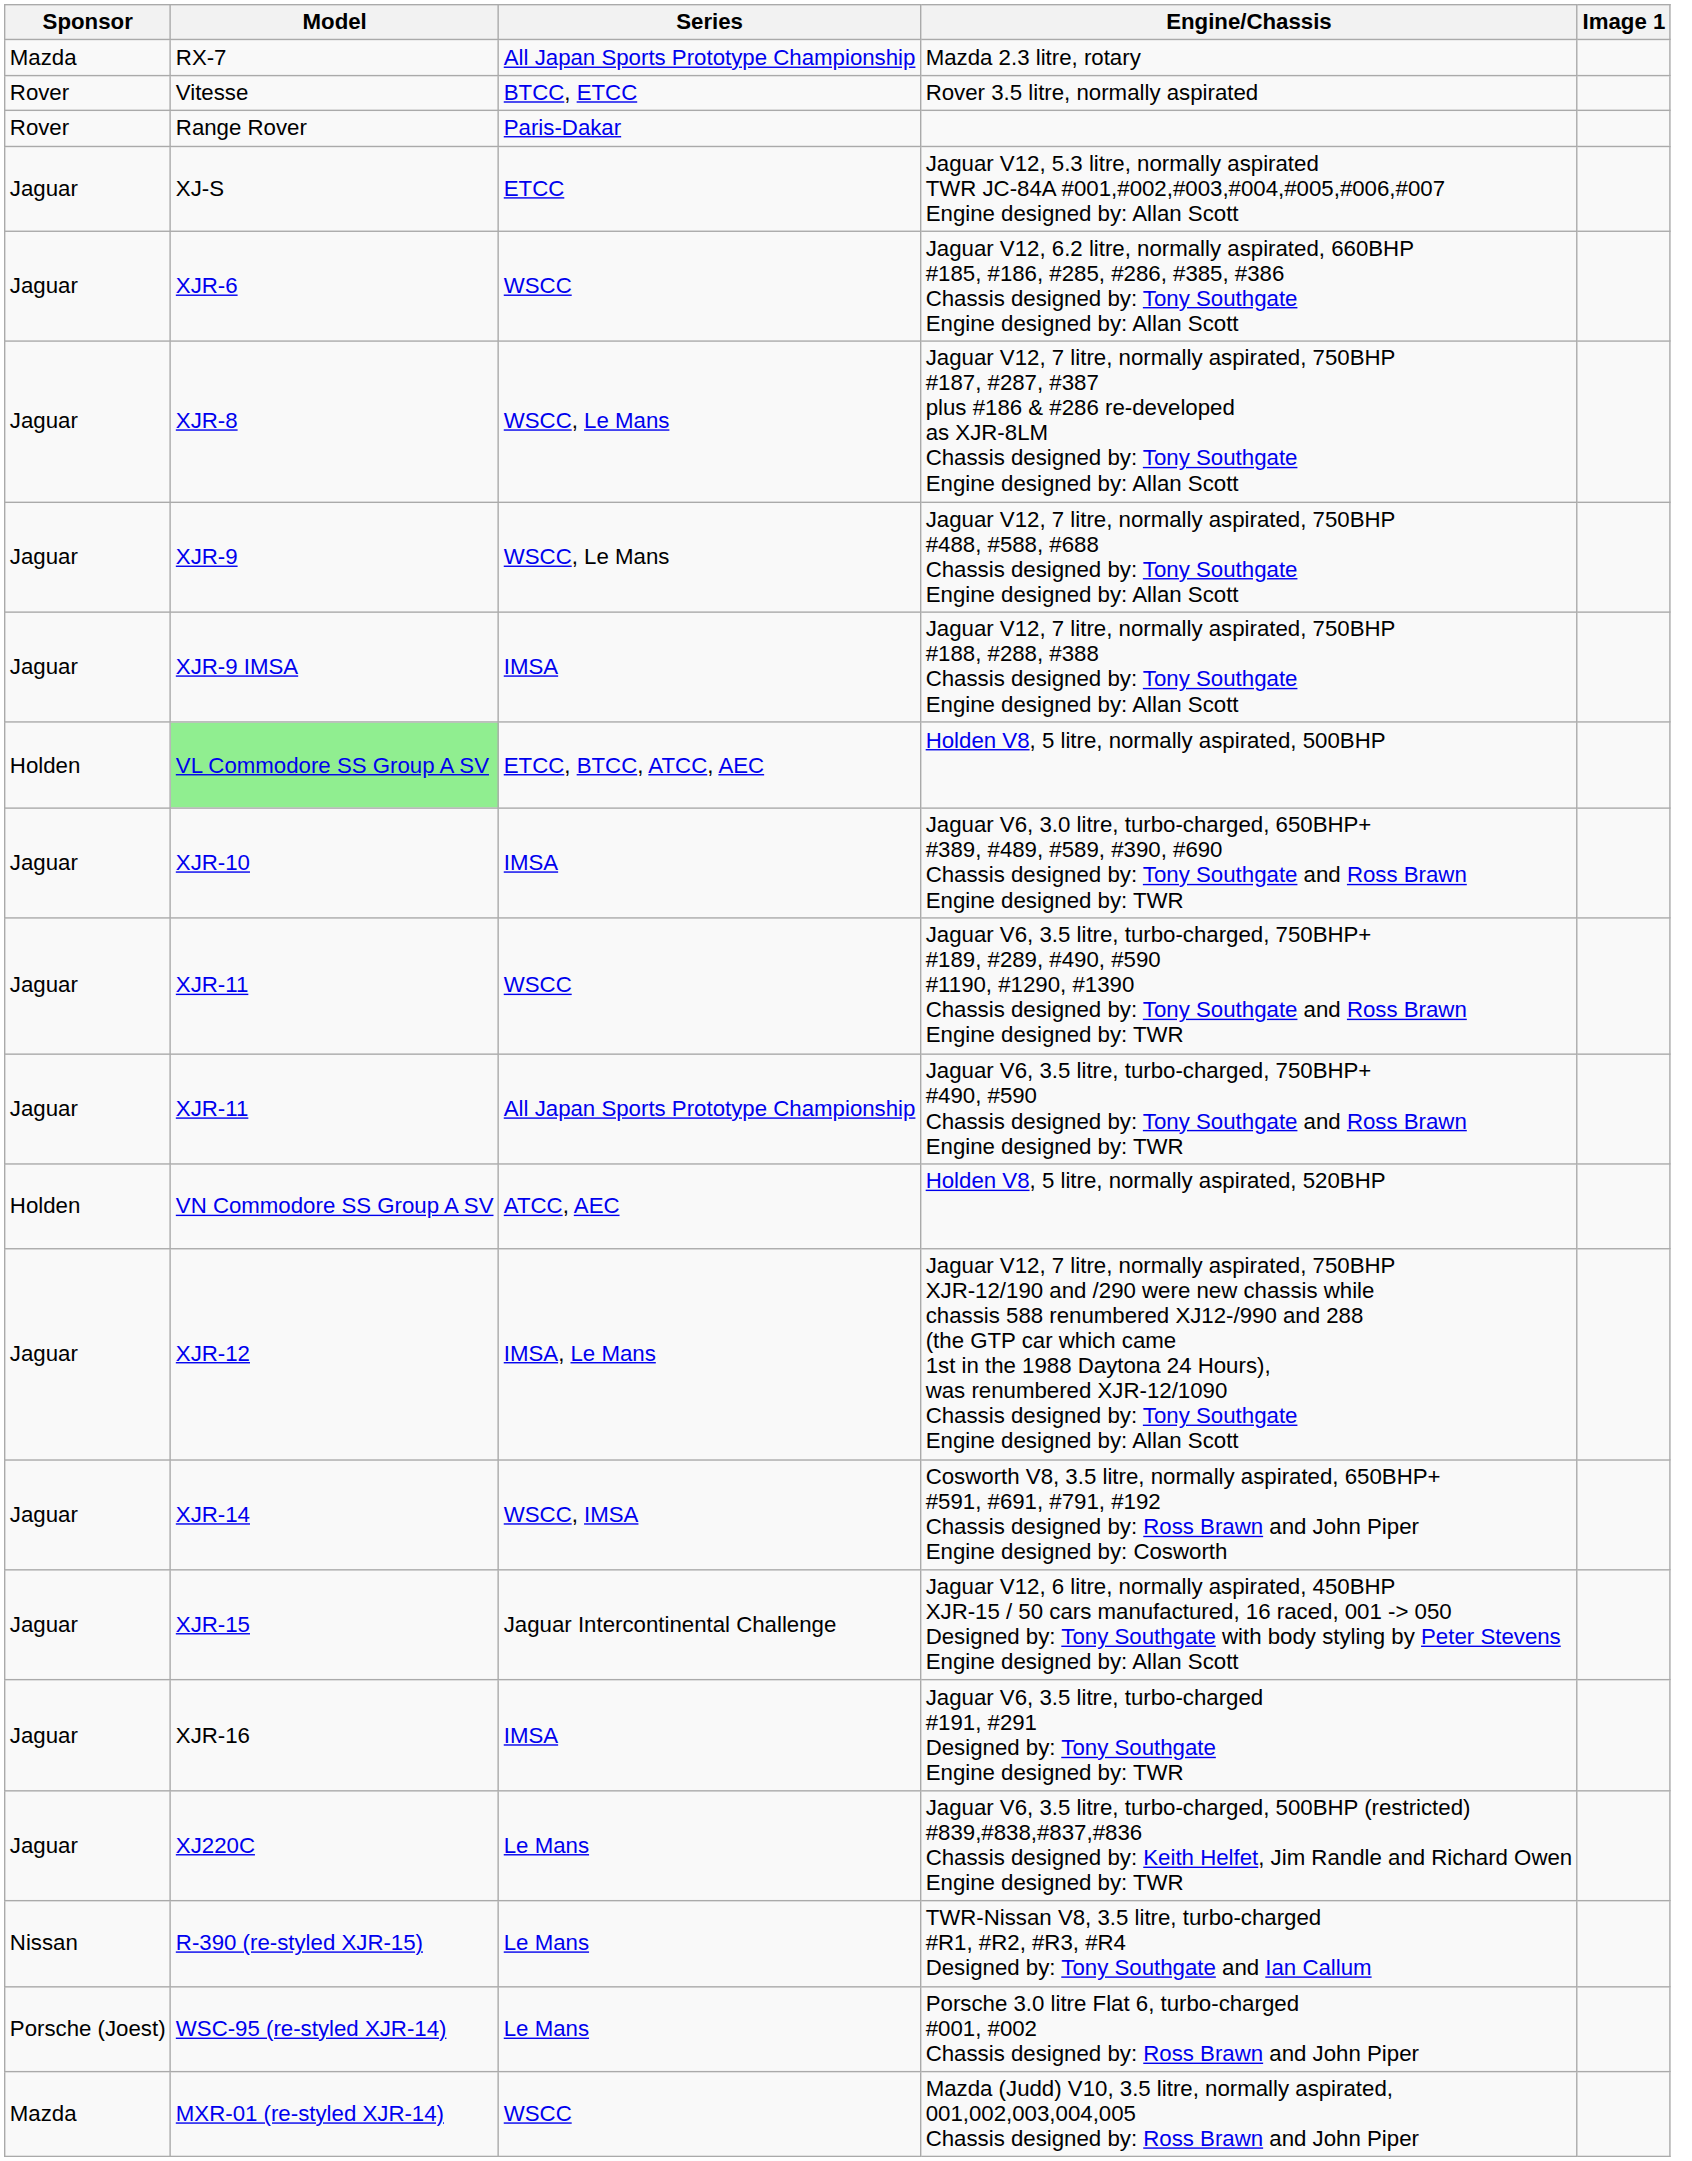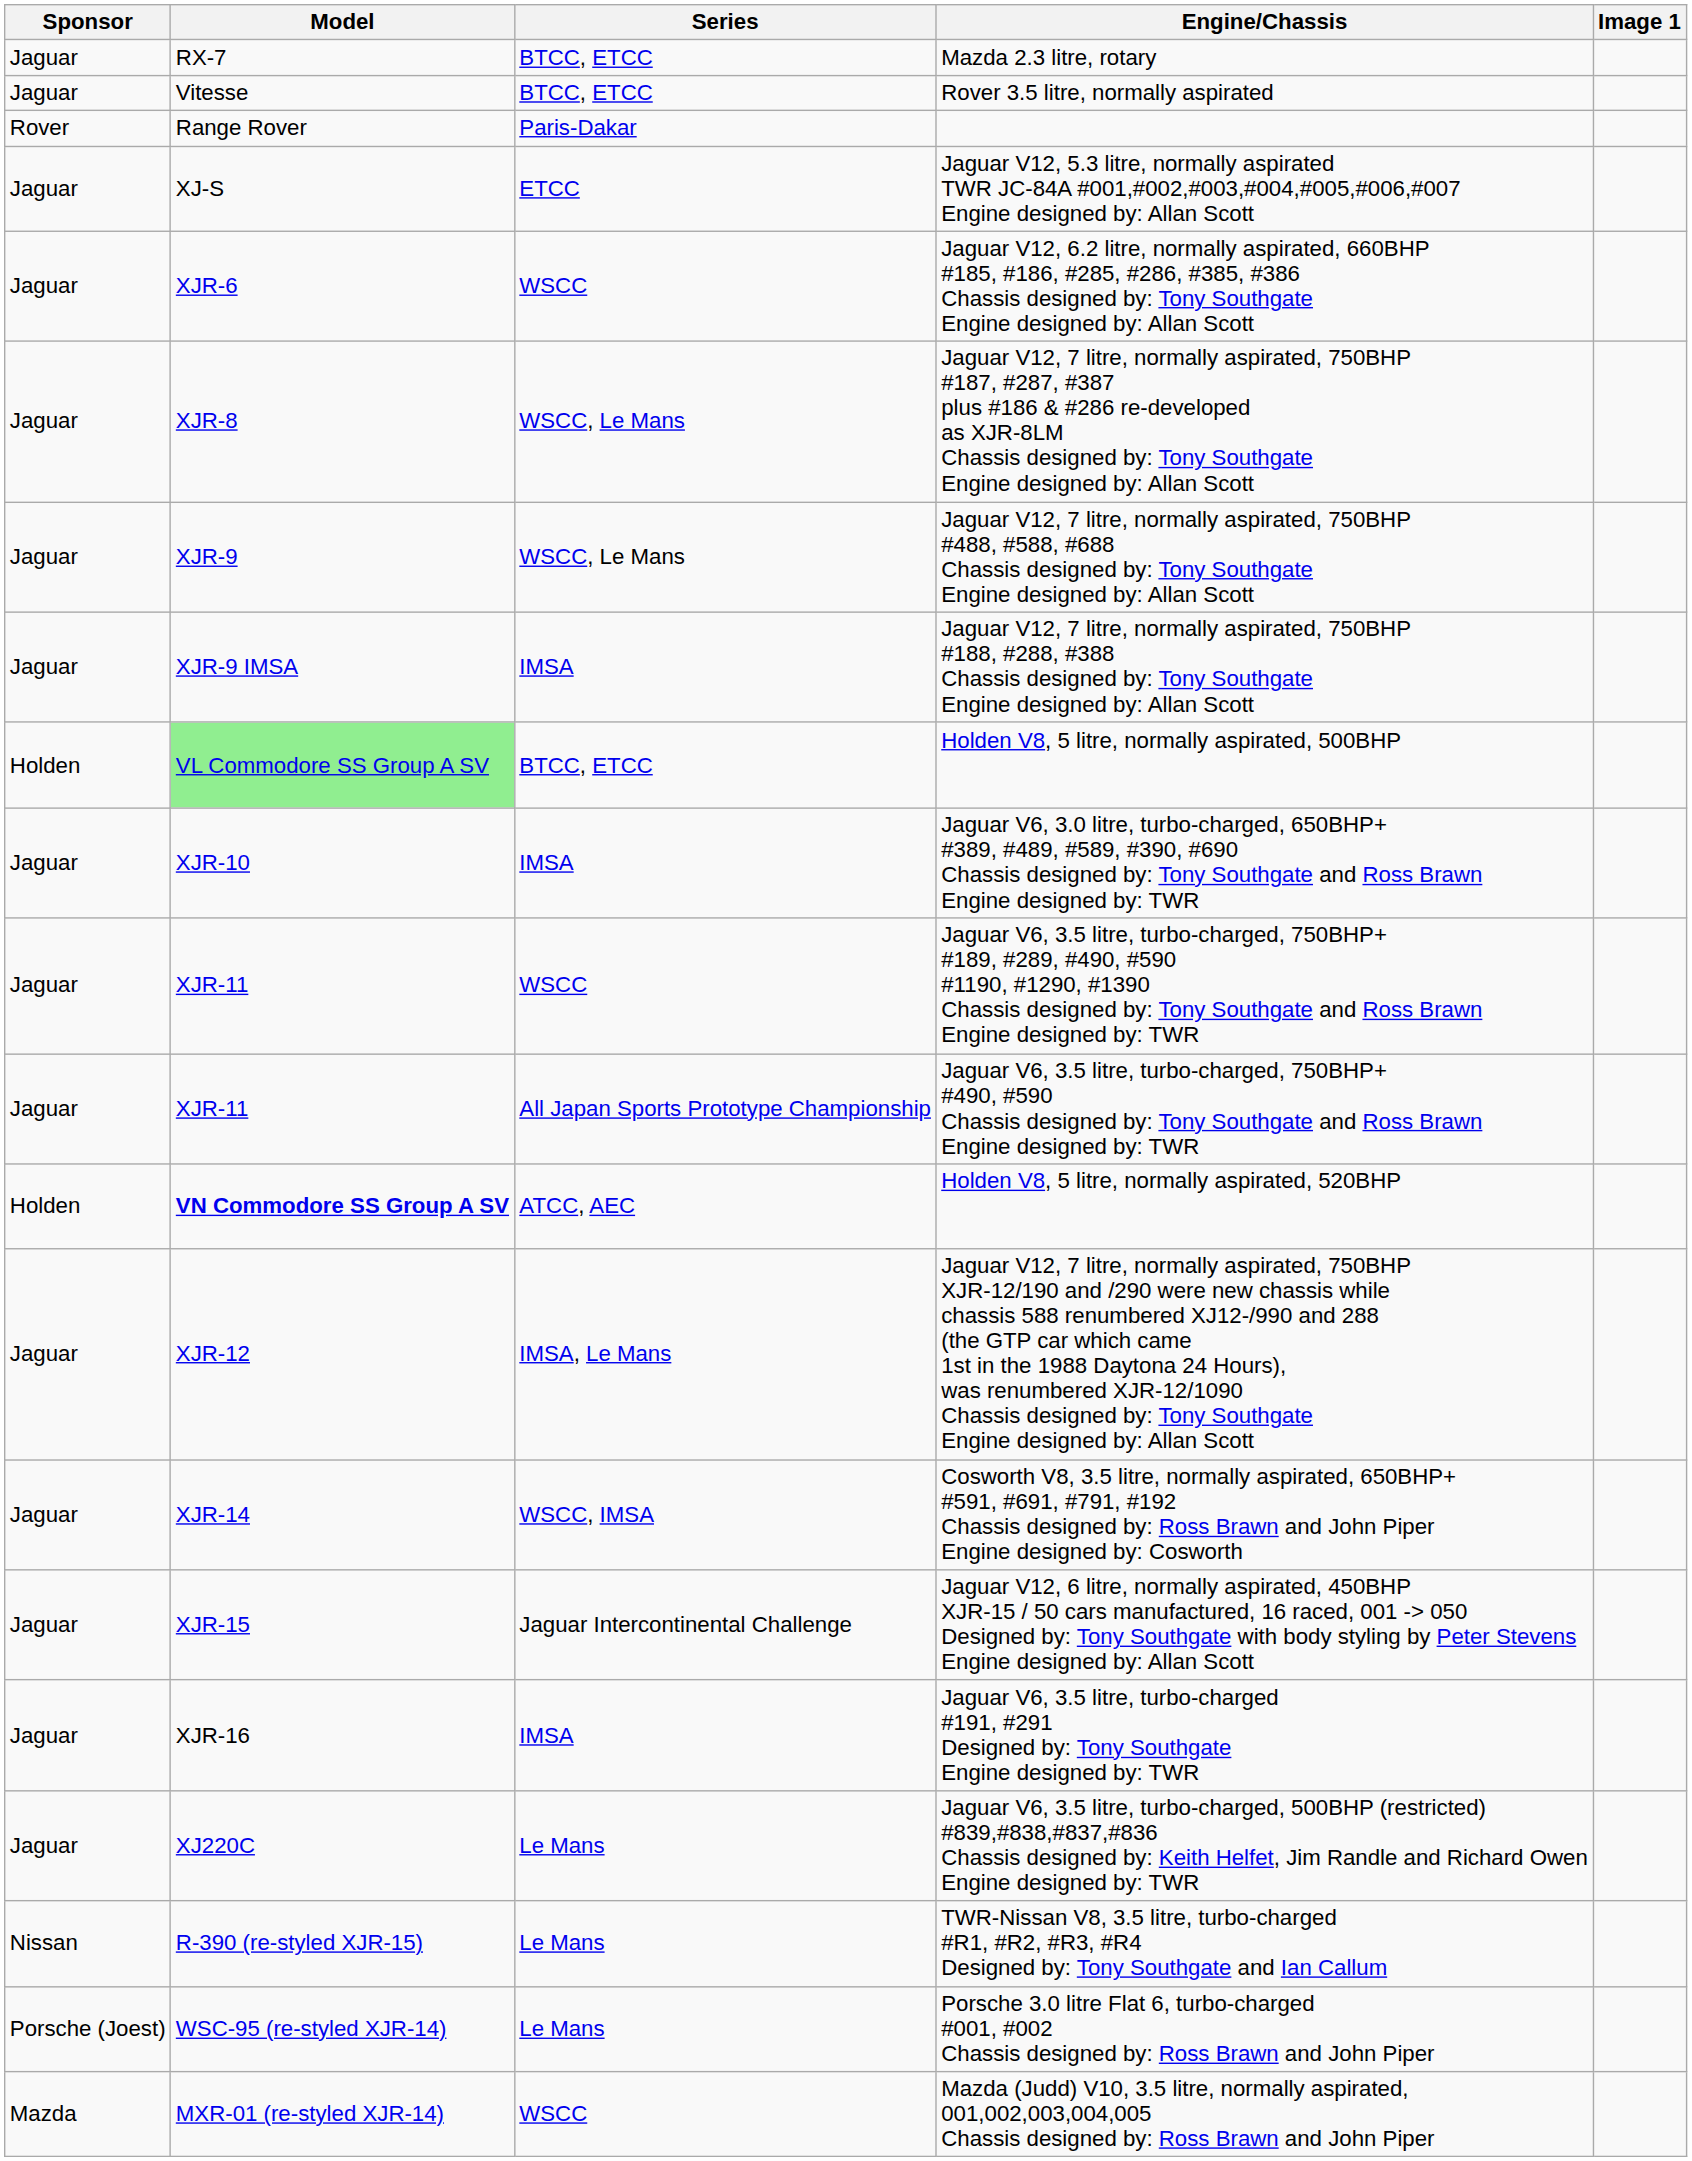Mazda 2.3 litre, rotary | Sponsor: Mazda -> Jaguar
Mazda 2.3 litre, rotary | Series: All Japan Sports Prototype Championship -> BTCC, ETCC
Rover 3.5 litre, normally aspirated | Sponsor: Rover -> Jaguar
Holden V8, 5 litre, normally aspirated, 500BHP | Series: ETCC, BTCC, ATCC, AEC -> BTCC, ETCC
Holden V8, 5 litre, normally aspirated, 520BHP | Model: normal -> bold
